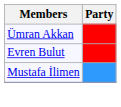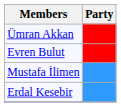+ row: Erdal Kesebir
